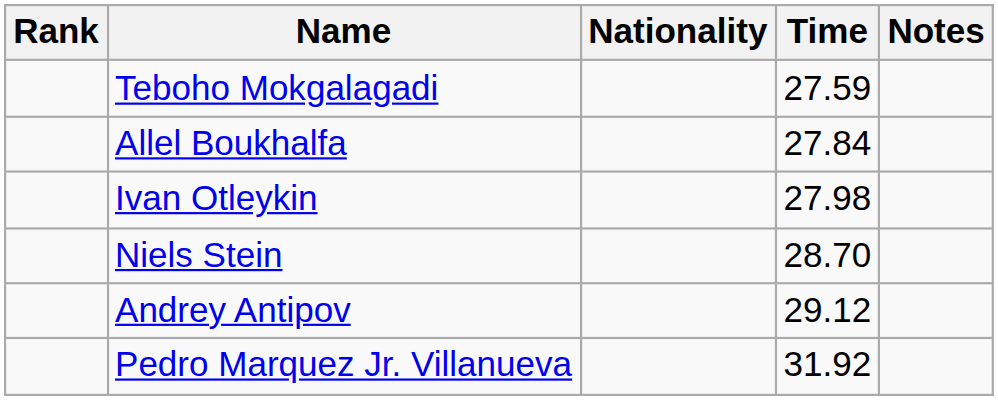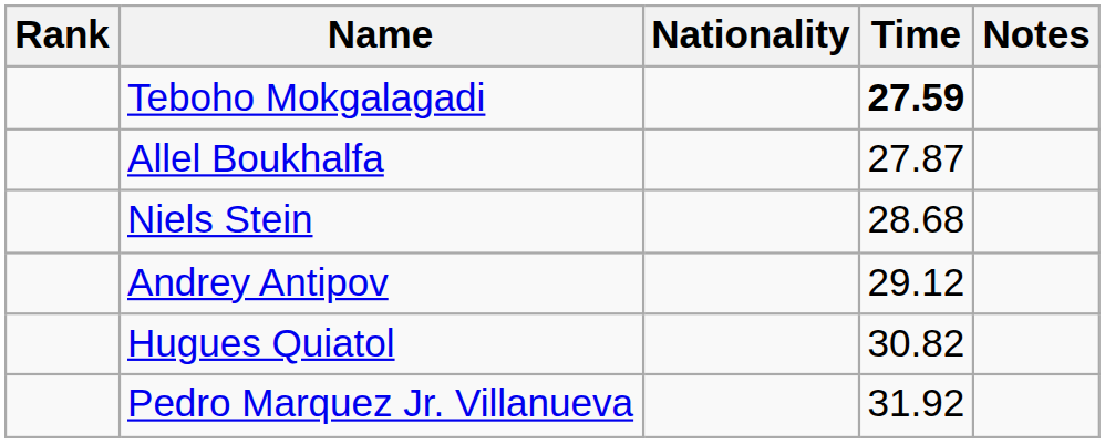Teboho Mokgalagadi | Time: normal -> bold
Allel Boukhalfa | Time: 27.84 -> 27.87
- row: Ivan Otleykin | 27.98
Niels Stein | Time: 28.70 -> 28.68
+ row: Hugues Quiatol | 30.82
